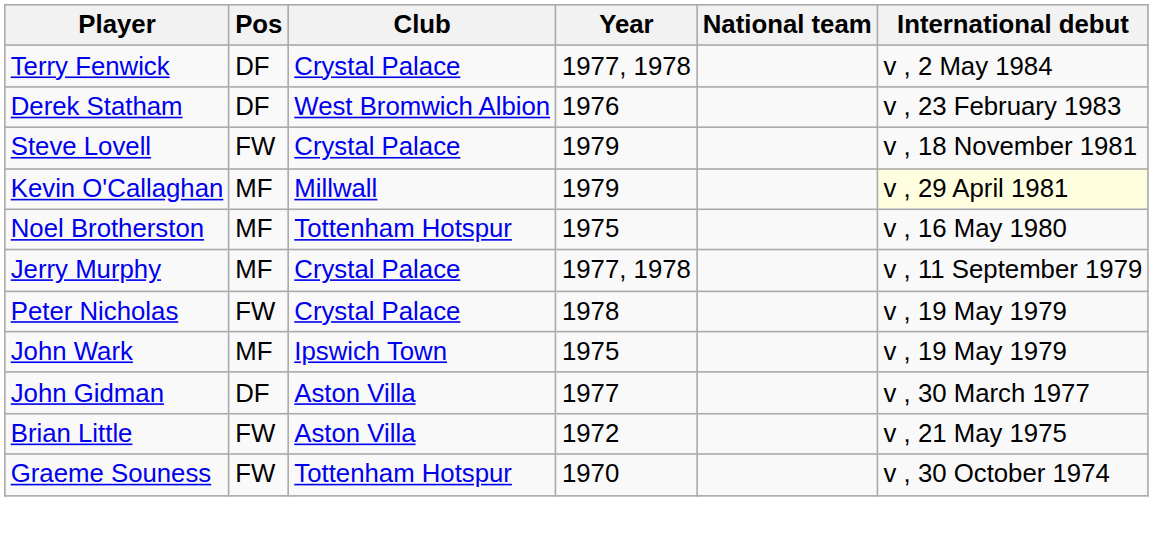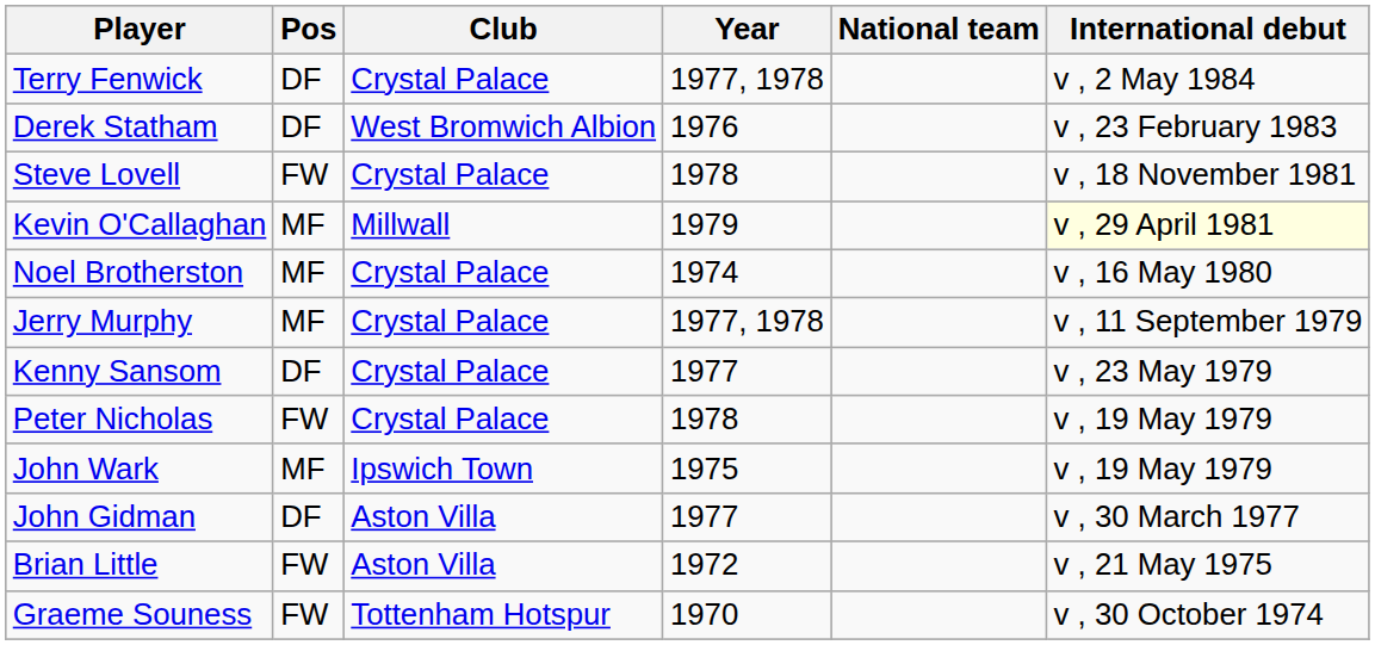Steve Lovell | Year: 1979 -> 1978
Noel Brotherston | Club: Tottenham Hotspur -> Crystal Palace
Noel Brotherston | Year: 1975 -> 1974
+ row: Kenny Sansom | DF | Crystal Palace | 1977 | v , 23 May 1979
